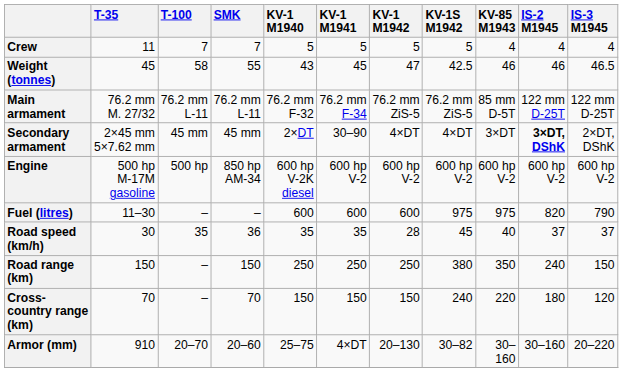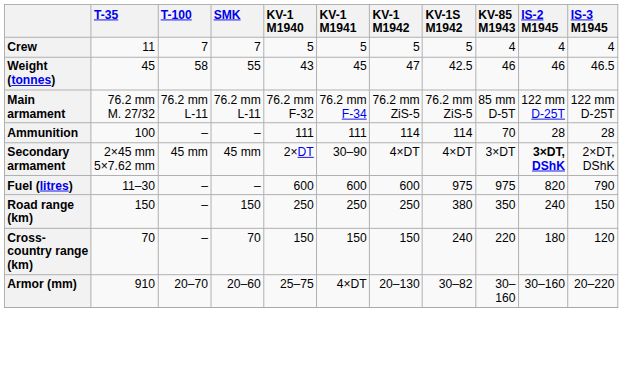+ row: Ammunition | 100 | – | – | 111 | 111 | 114 | 114 | 70 | 28 | 28
- row: Engine | 500 hp M-17M gasoline | 500 hp | 850 hp AM-34 | 600 hp V-2K diesel | 600 hp V-2 | 600 hp V-2 | 600 hp V-2 | 600 hp V-2 | 600 hp V-2 | 600 hp V-2
- row: Road speed (km/h) | 30 | 35 | 36 | 35 | 35 | 28 | 45 | 40 | 37 | 37
